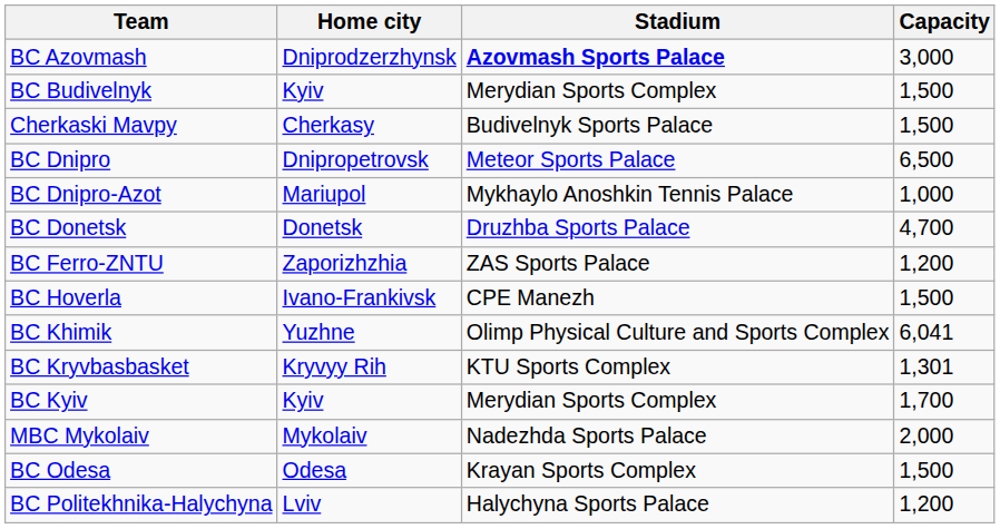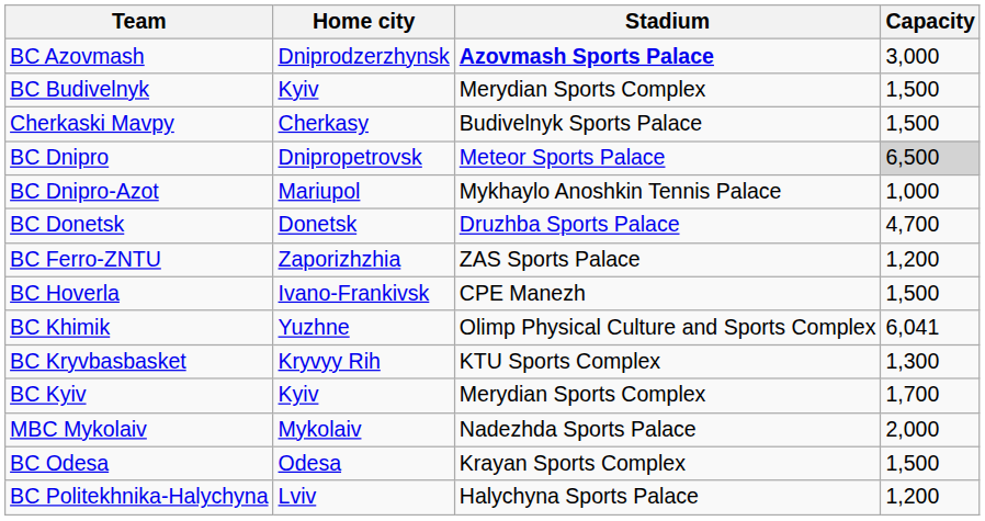BC Dnipro | Capacity: no background -> lightgrey background
BC Kryvbasbasket | Capacity: 1,301 -> 1,300
